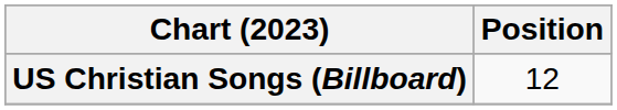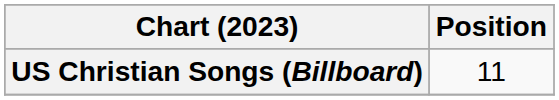US Christian Songs (Billboard) | Position: 12 -> 11
